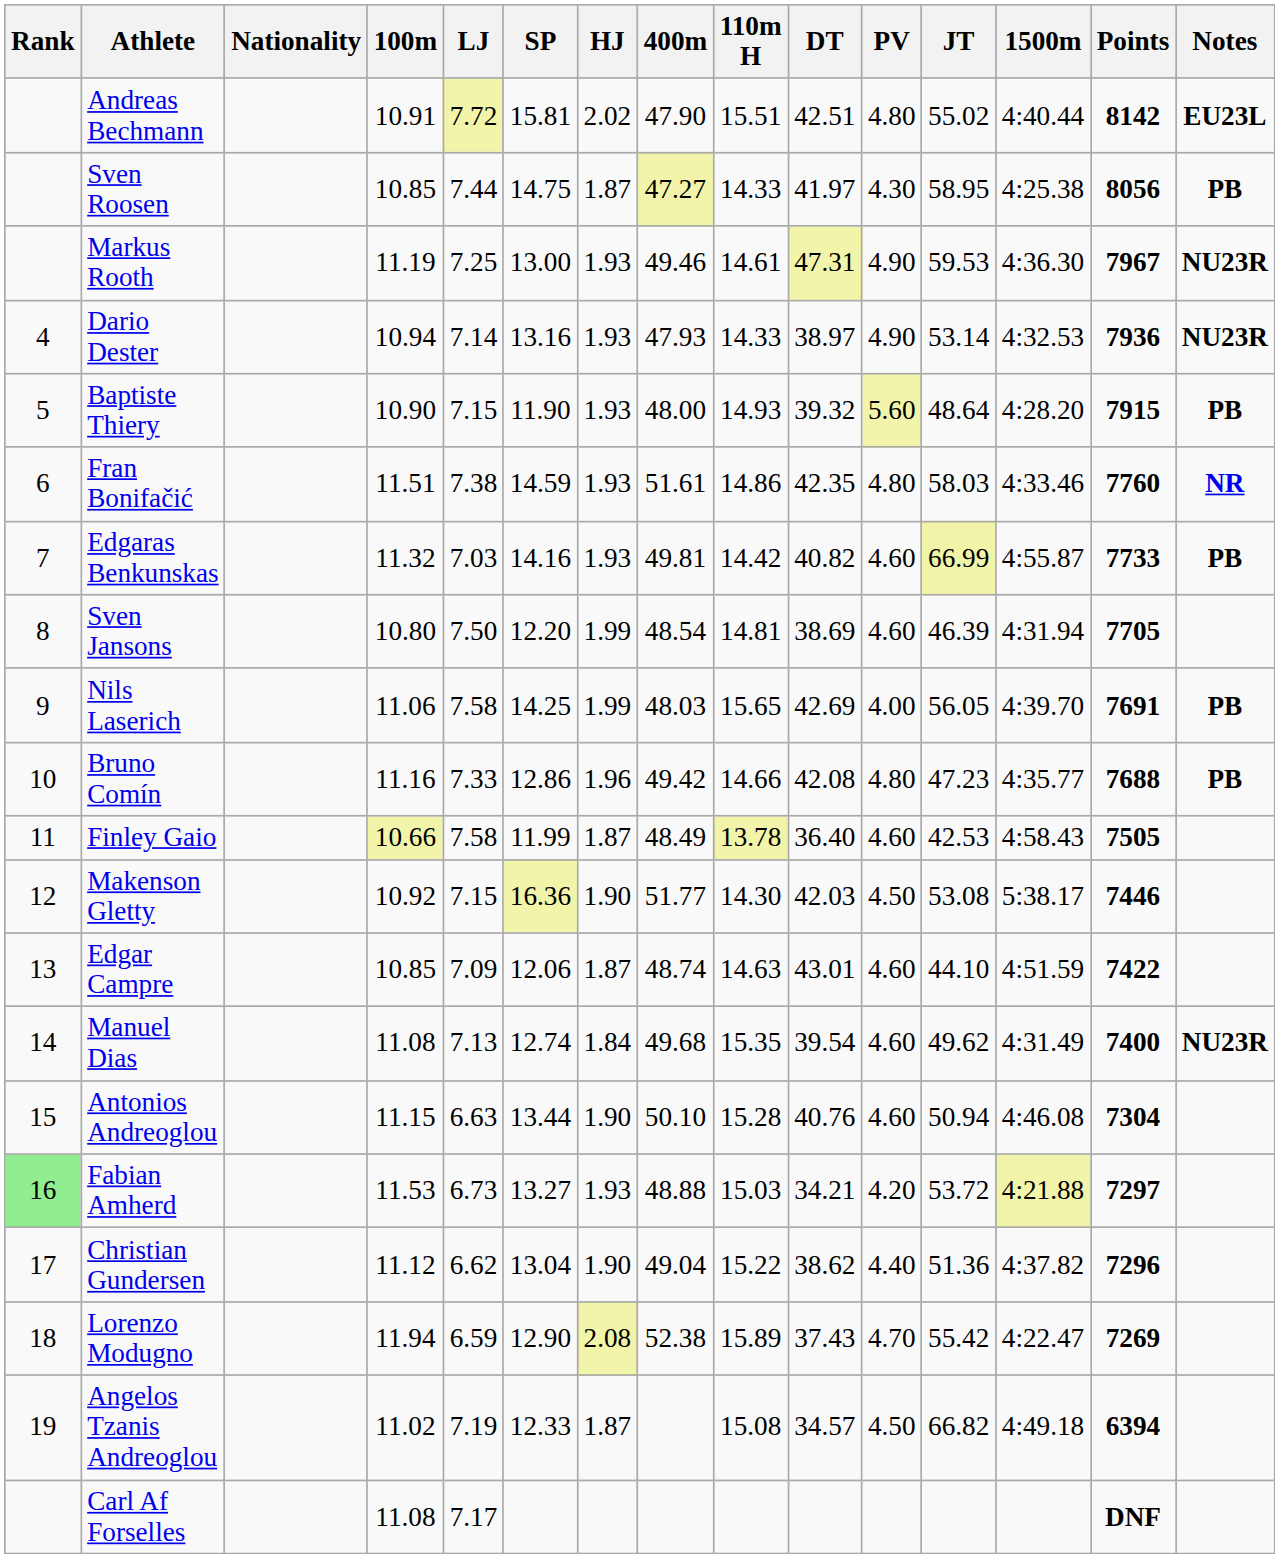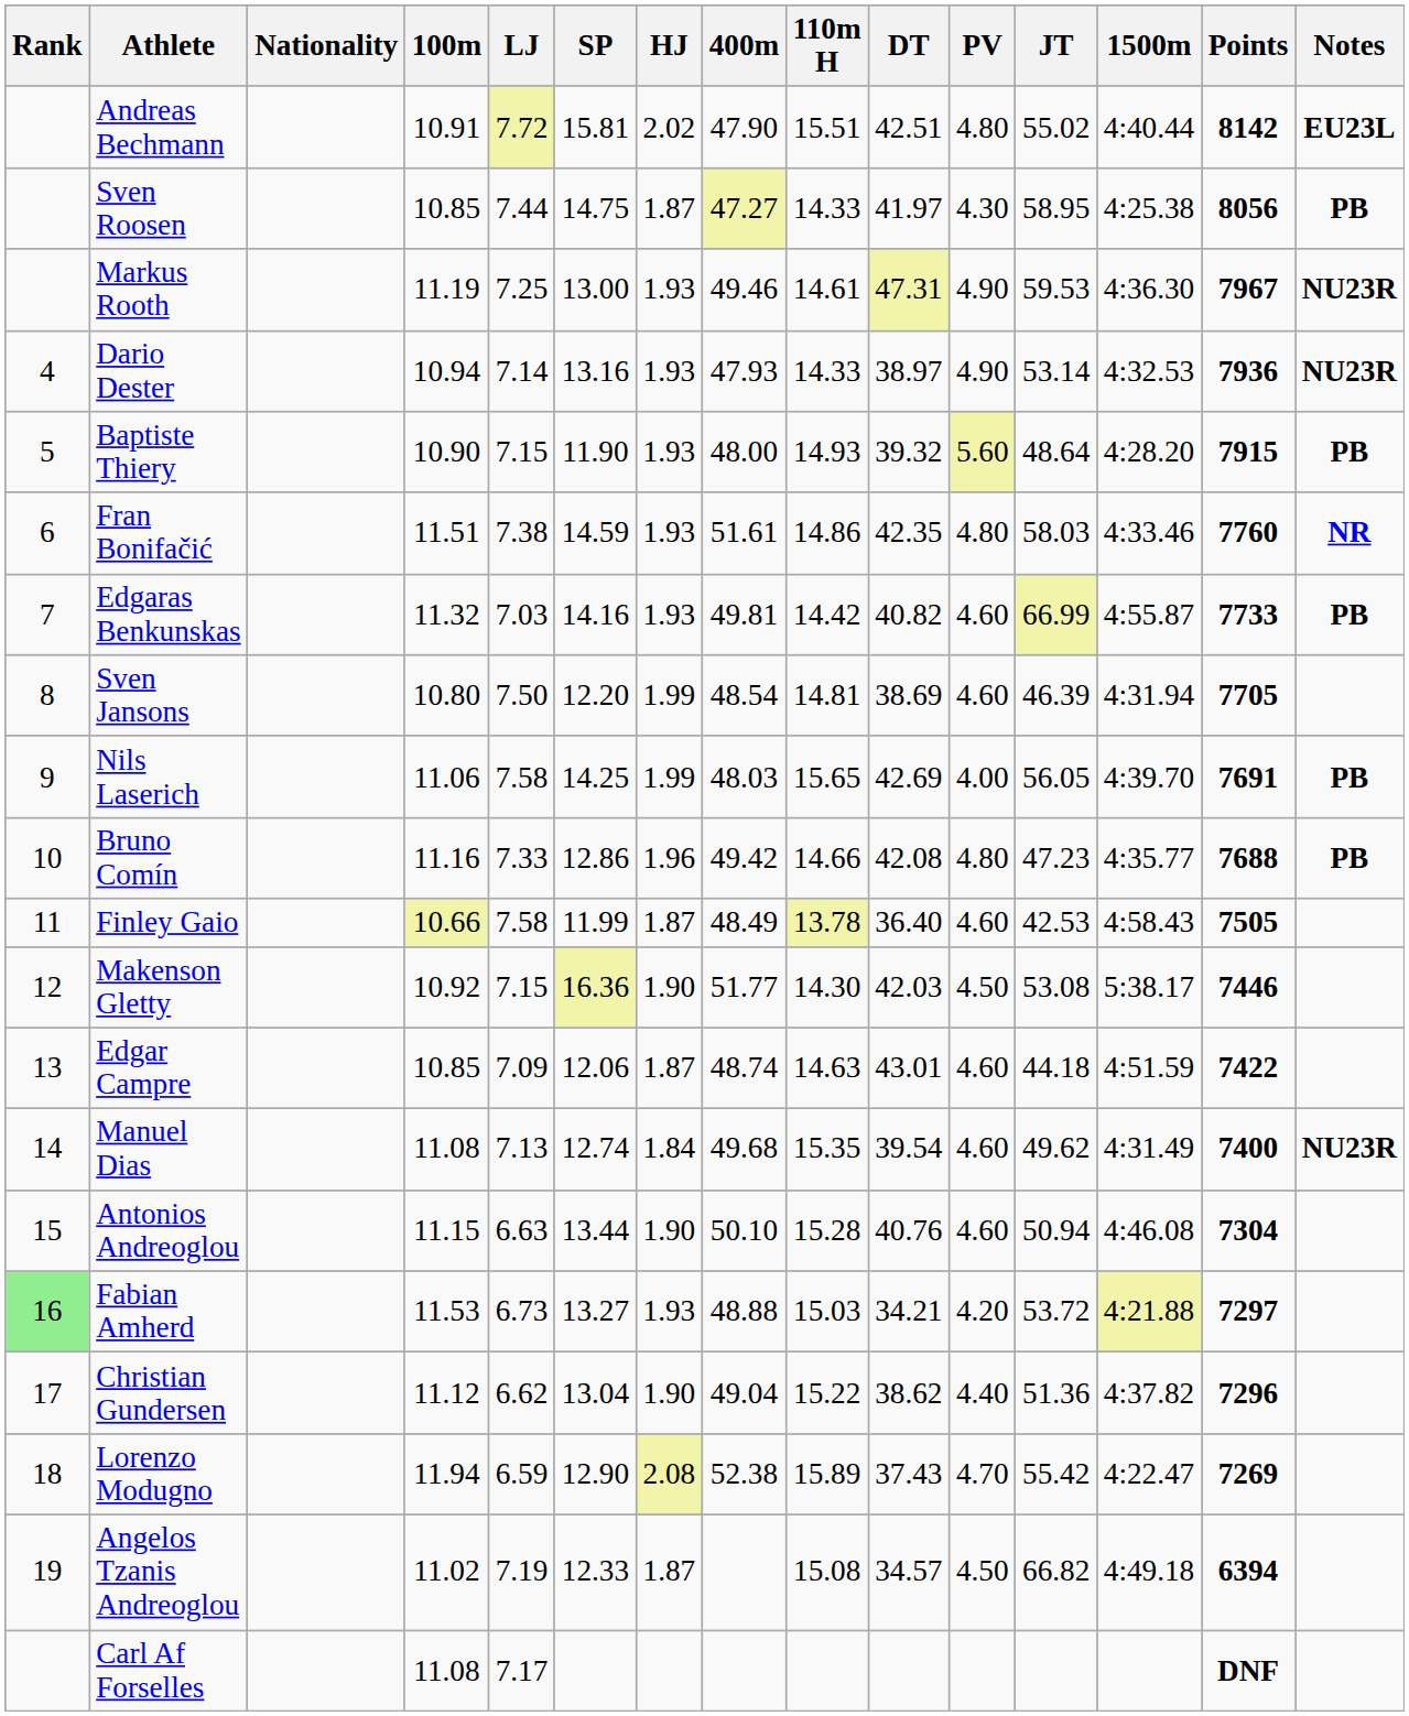Edgar Campre | JT: 44.10 -> 44.18
